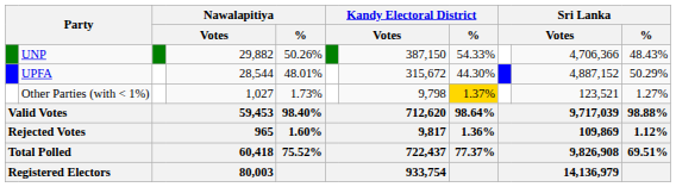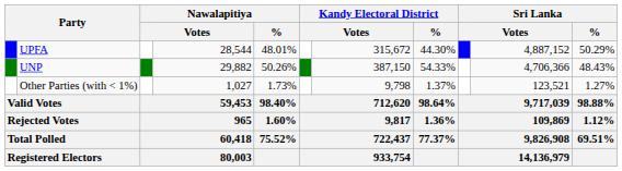rows swapped: UNP <-> UPFA
Other Parties (with < 1%) | Kandy Electoral District / %: gold background -> no background
